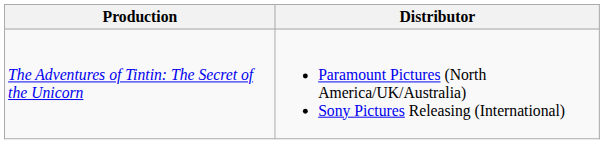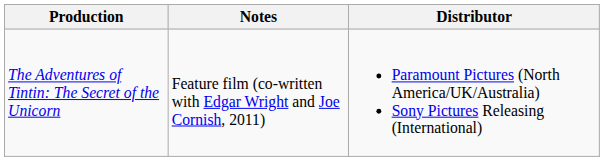+ column: Notes | Feature film (co-written with Edgar Wright and Joe Cornish, 2011)
